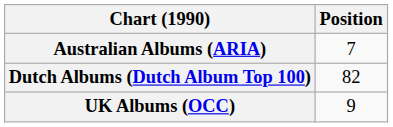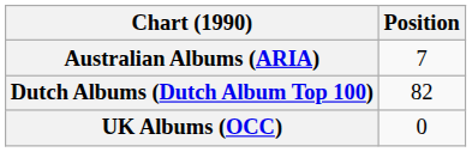UK Albums (OCC) | Position: 9 -> 0
